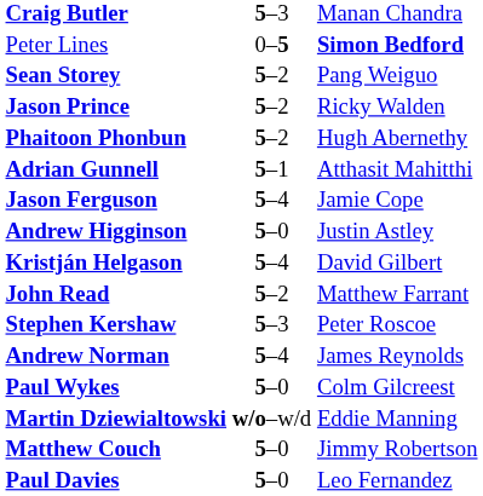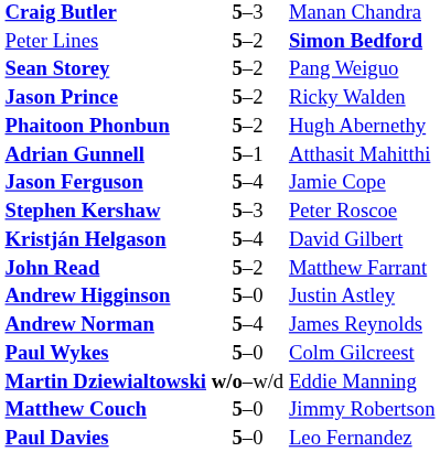Peter Lines | column 2: 0–5 -> 5–2
rows swapped: Stephen Kershaw <-> Andrew Higginson
